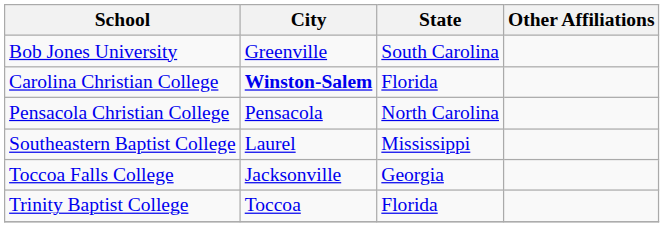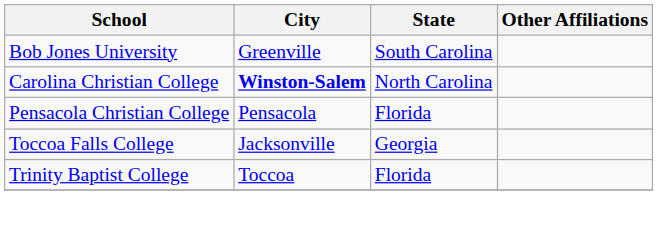Carolina Christian College | State: Florida -> North Carolina
Pensacola Christian College | State: North Carolina -> Florida
- row: Southeastern Baptist College | Laurel | Mississippi
